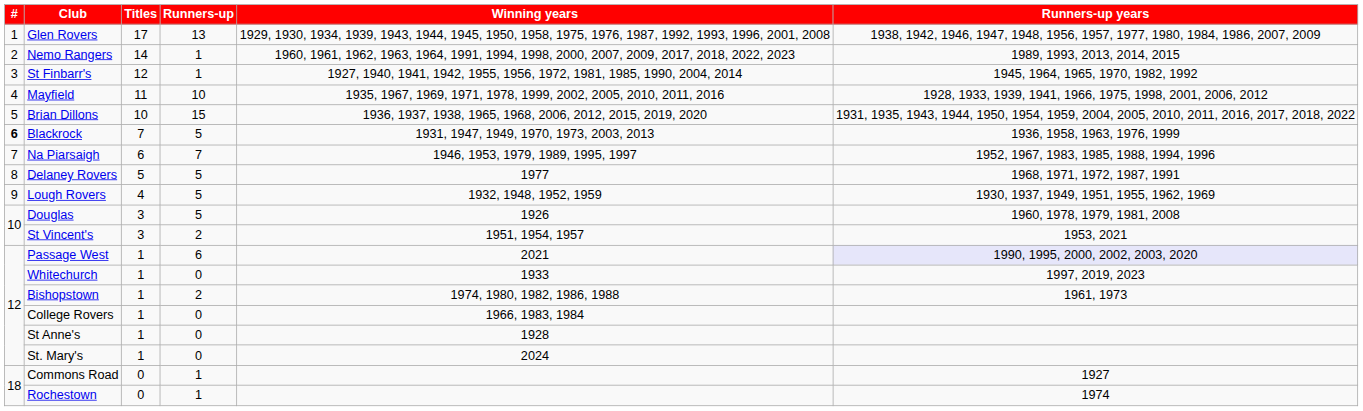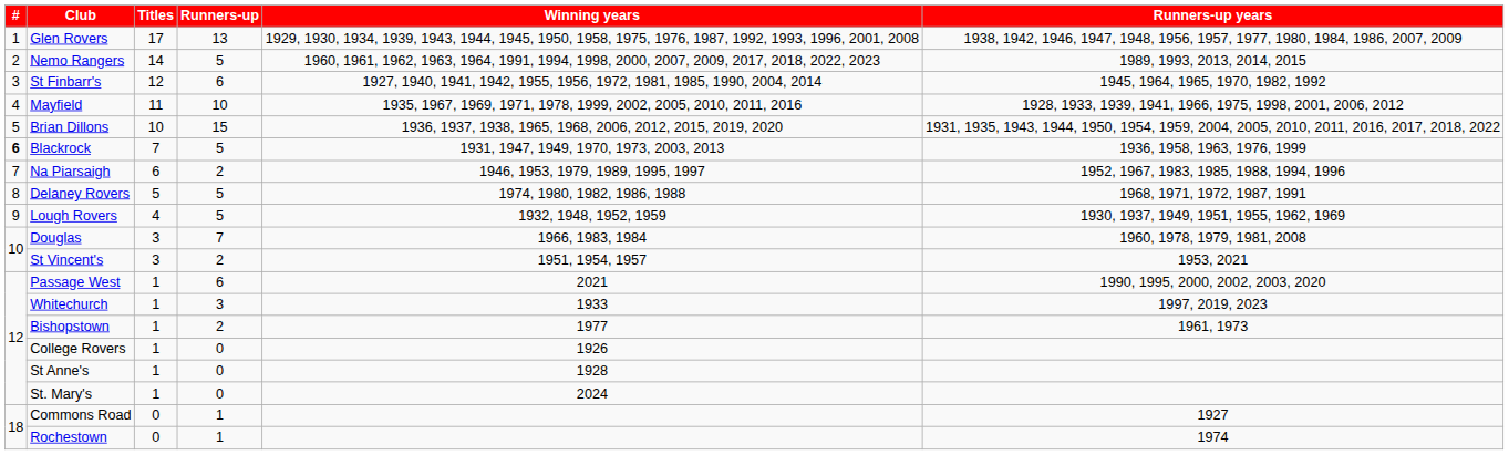Nemo Rangers | Runners-up: 1 -> 5
St Finbarr's | Runners-up: 1 -> 6
Na Piarsaigh | Runners-up: 7 -> 2
Delaney Rovers | Winning years: 1977 -> 1974, 1980, 1982, 1986, 1988
Douglas | Runners-up: 5 -> 7
Douglas | Winning years: 1926 -> 1966, 1983, 1984
Passage West | Runners-up years: lavender background -> no background
Whitechurch | Runners-up: 0 -> 3
Bishopstown | Winning years: 1974, 1980, 1982, 1986, 1988 -> 1977
College Rovers | Winning years: 1966, 1983, 1984 -> 1926
